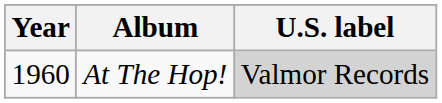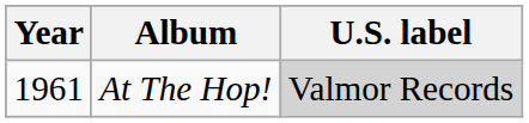At The Hop! | Year: 1960 -> 1961
